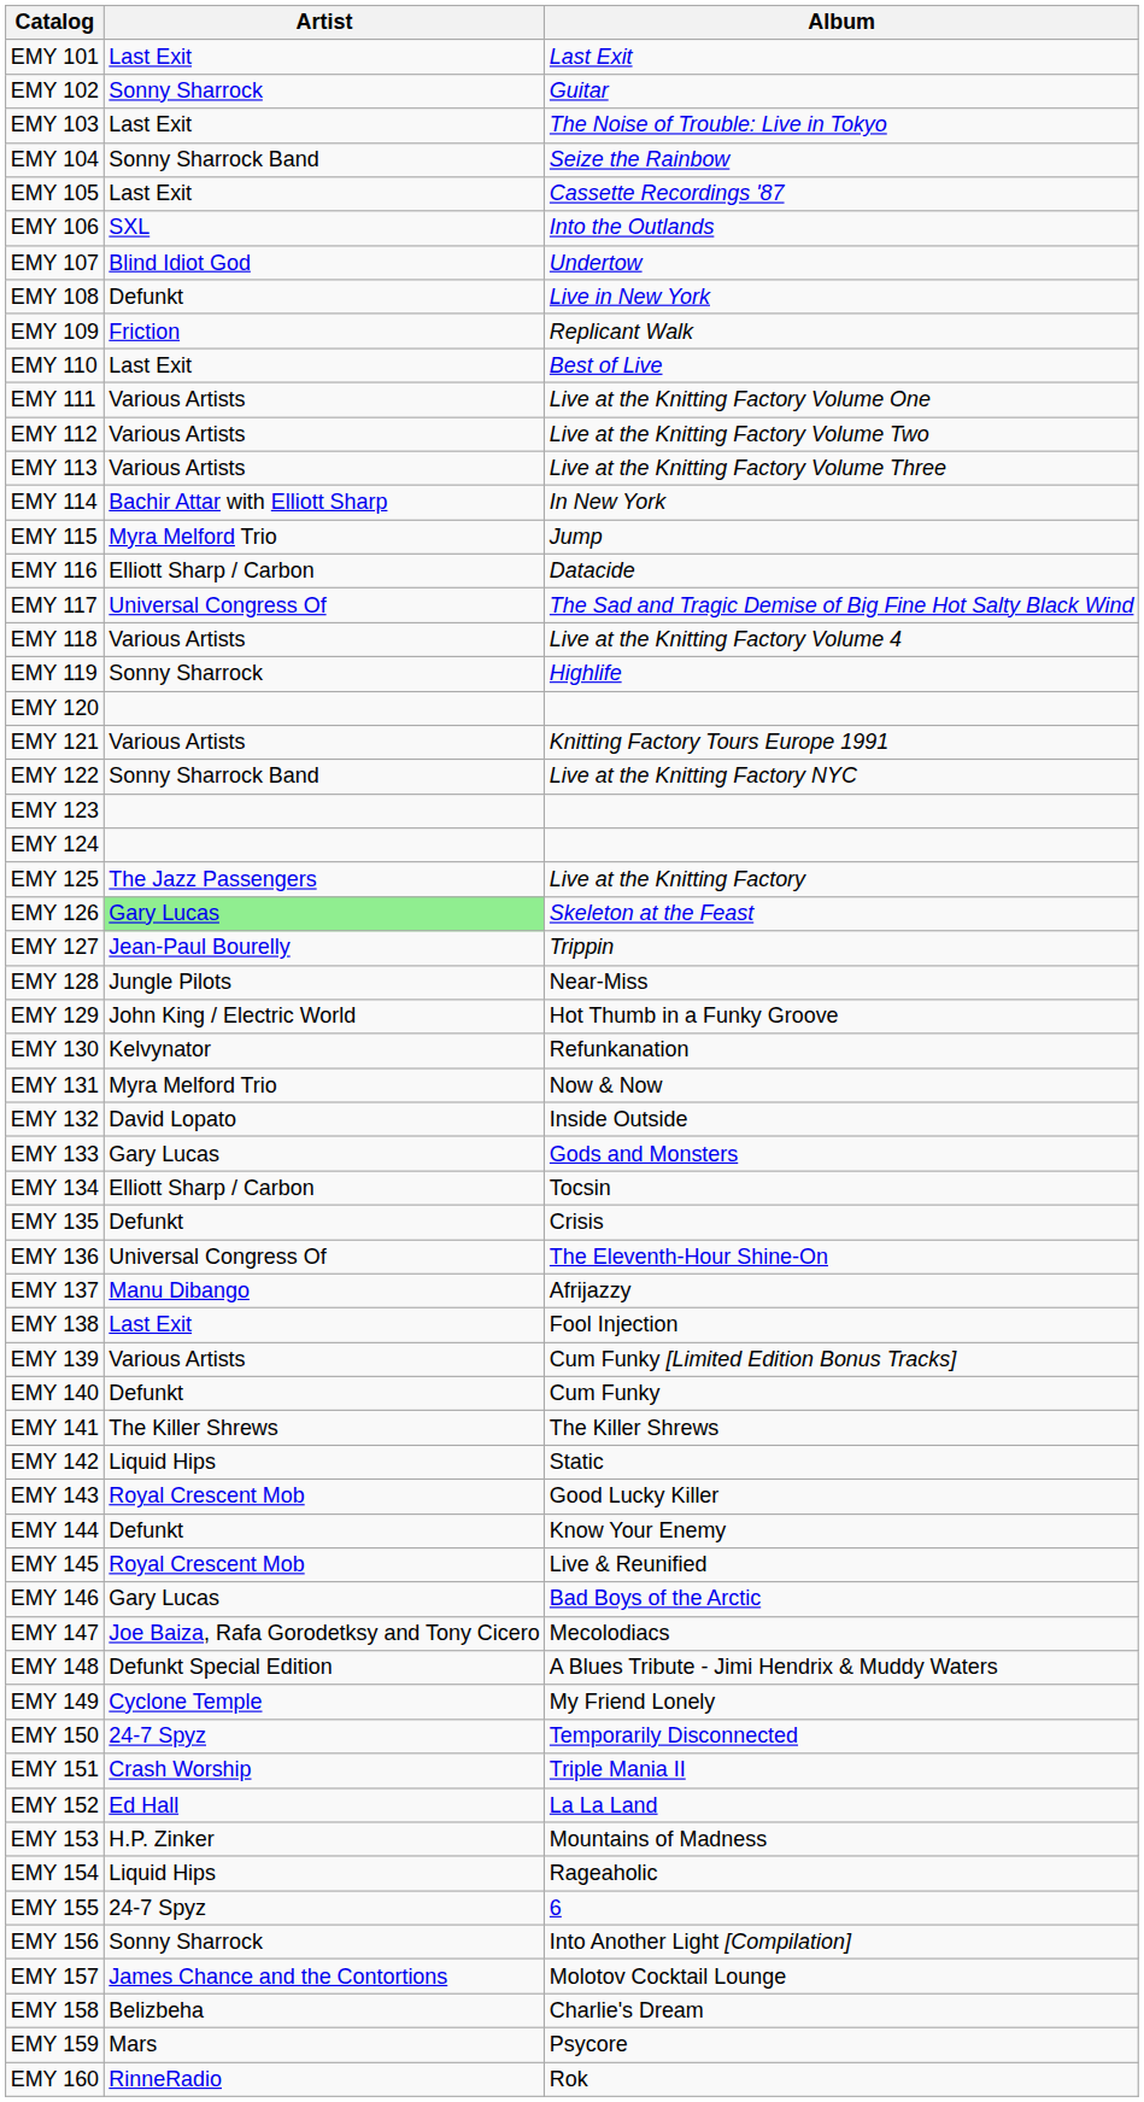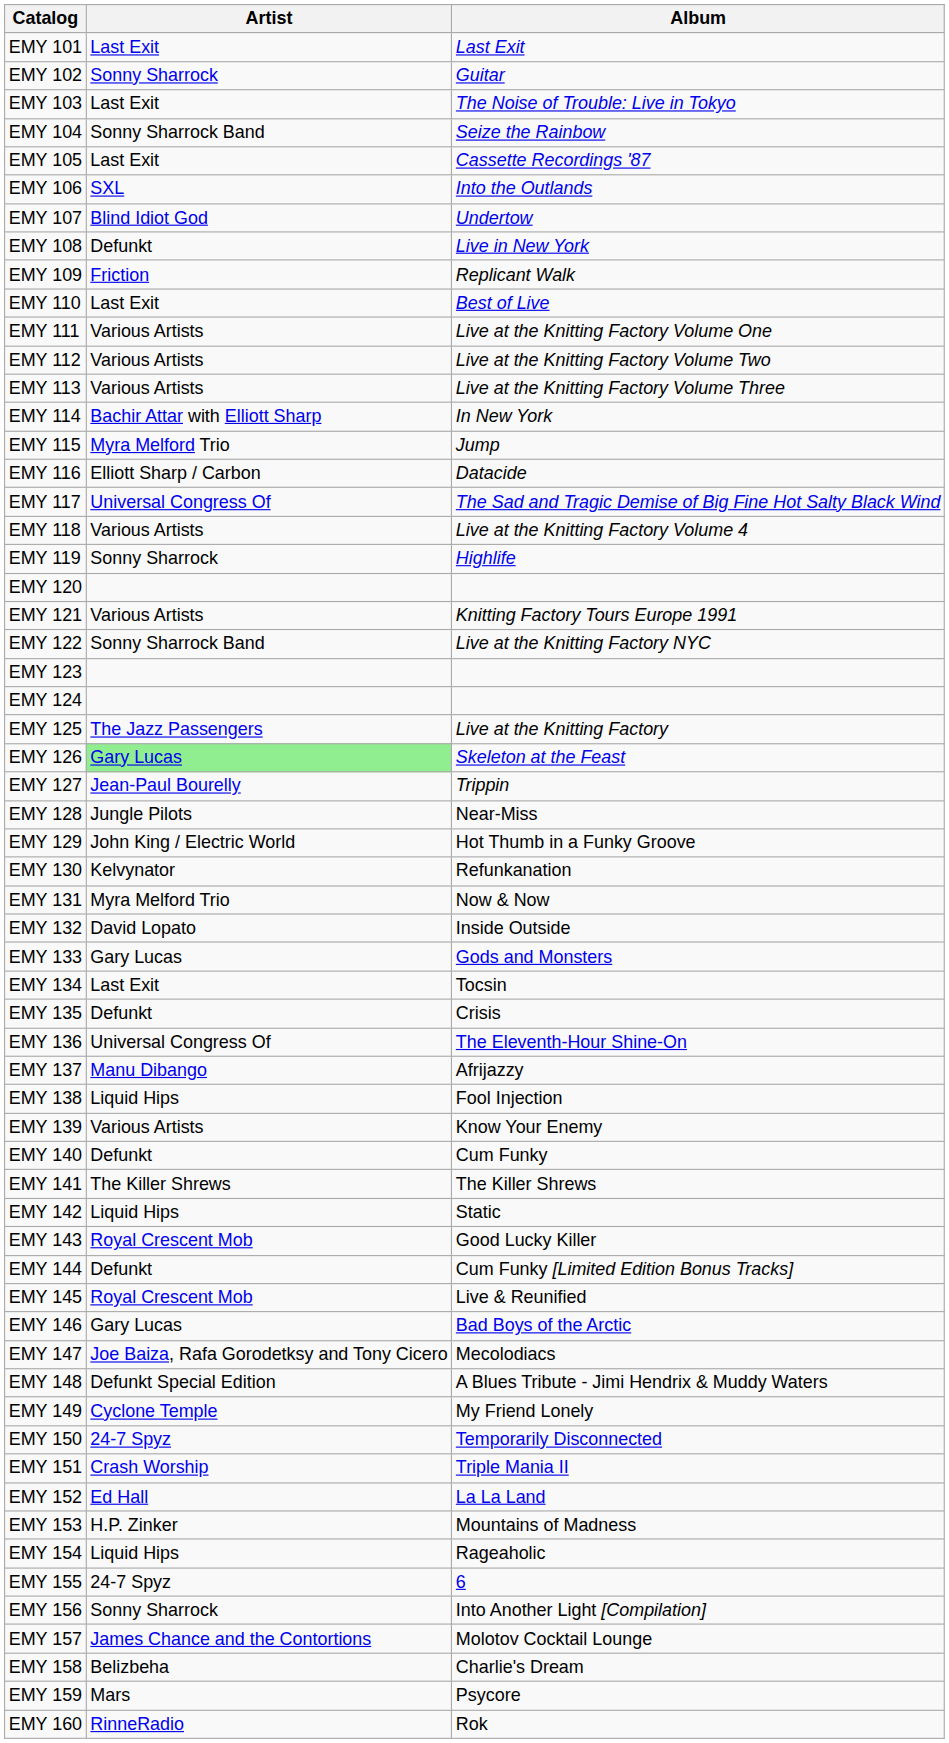EMY 134 | Artist: Elliott Sharp / Carbon -> Last Exit
EMY 138 | Artist: Last Exit -> Liquid Hips
EMY 139 | Album: Cum Funky [Limited Edition Bonus Tracks] -> Know Your Enemy
EMY 144 | Album: Know Your Enemy -> Cum Funky [Limited Edition Bonus Tracks]
